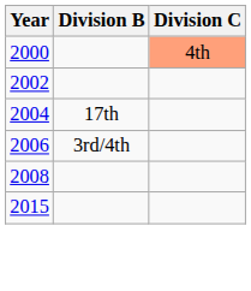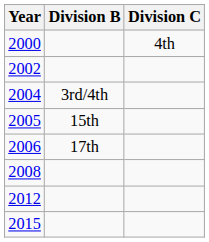2000 | Division C: lightsalmon background -> no background
2004 | Division B: 17th -> 3rd/4th
+ row: 2005 | 15th
2006 | Division B: 3rd/4th -> 17th
+ row: 2012
